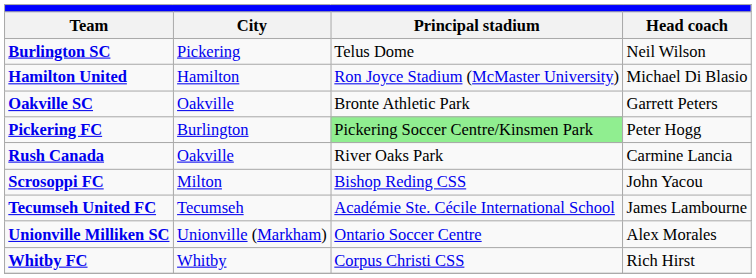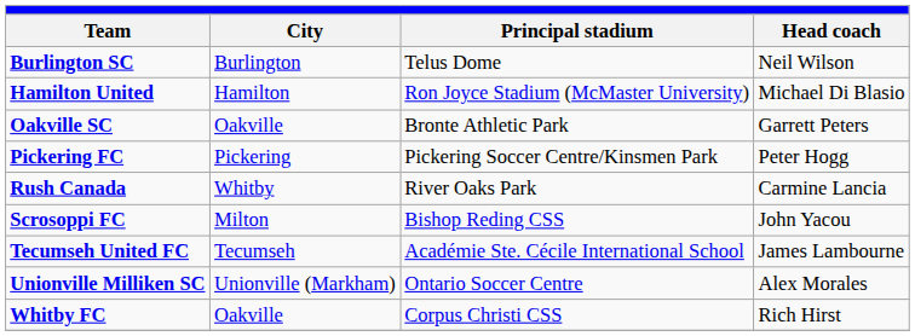Burlington SC | City: Pickering -> Burlington
Pickering FC | City: Burlington -> Pickering
Pickering FC | Principal stadium: lightgreen background -> no background
Rush Canada | City: Oakville -> Whitby
Whitby FC | City: Whitby -> Oakville
